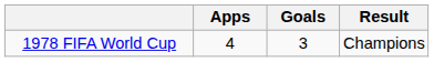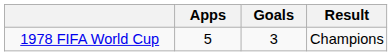1978 FIFA World Cup | Apps: 4 -> 5
